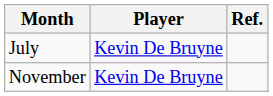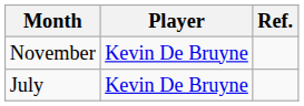rows swapped: November <-> July
